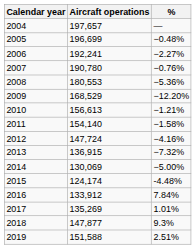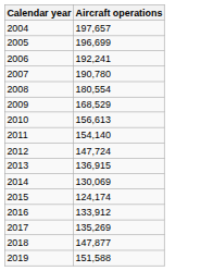- column: % | — | −0.48% | −2.27% | −0.76% | −5.36% | −12.20% | −1.21% | −1.58% | −4.16% | −7.32% | −5.00% | -4.48% | 7.84% | 1.01% | 9.3% | 2.51%
2008 | Aircraft operations: 180,553 -> 180,554
